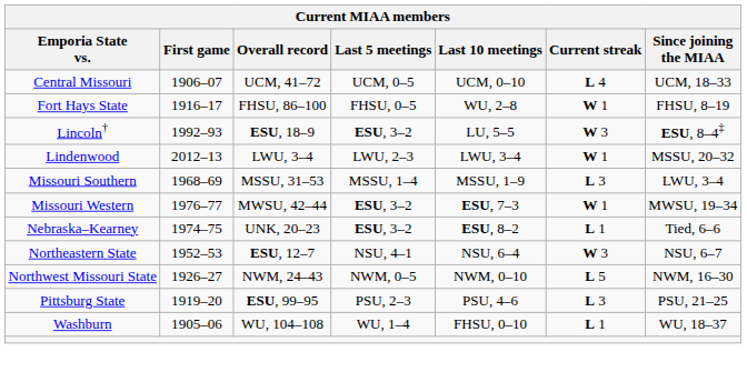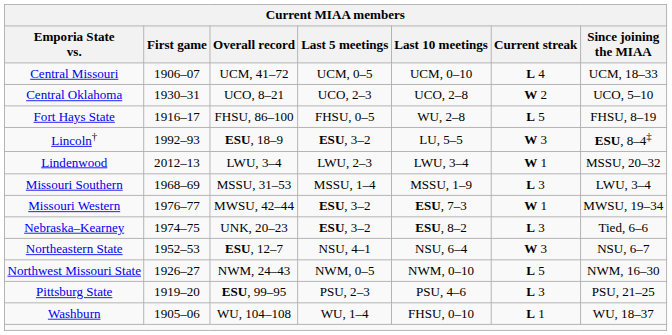+ row: Central Oklahoma | 1930–31 | UCO, 8–21 | UCO, 2–3 | UCO, 2–8 | W 2 | UCO, 5–10
Fort Hays State | Current streak: W 1 -> L 5
Nebraska–Kearney | Current streak: L 1 -> L 3
